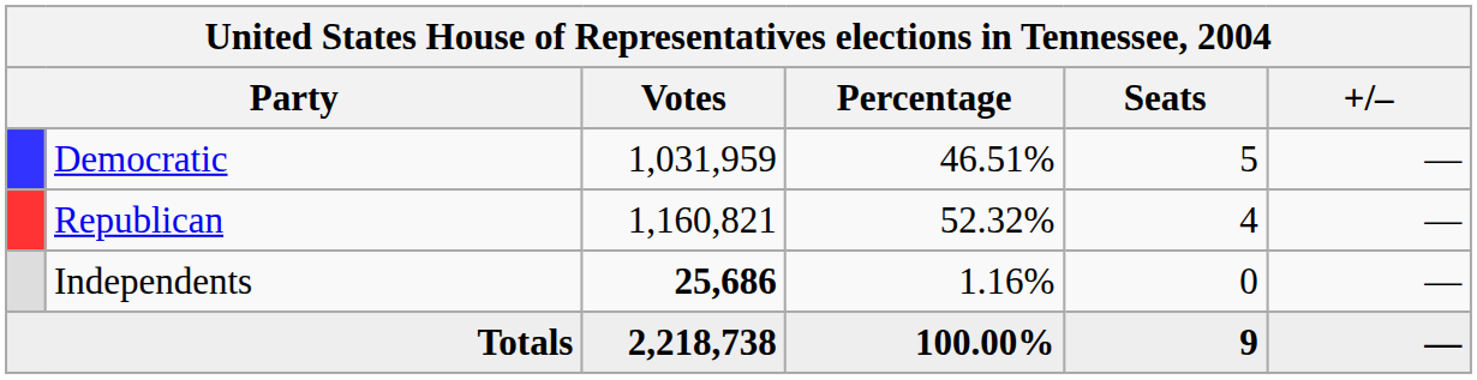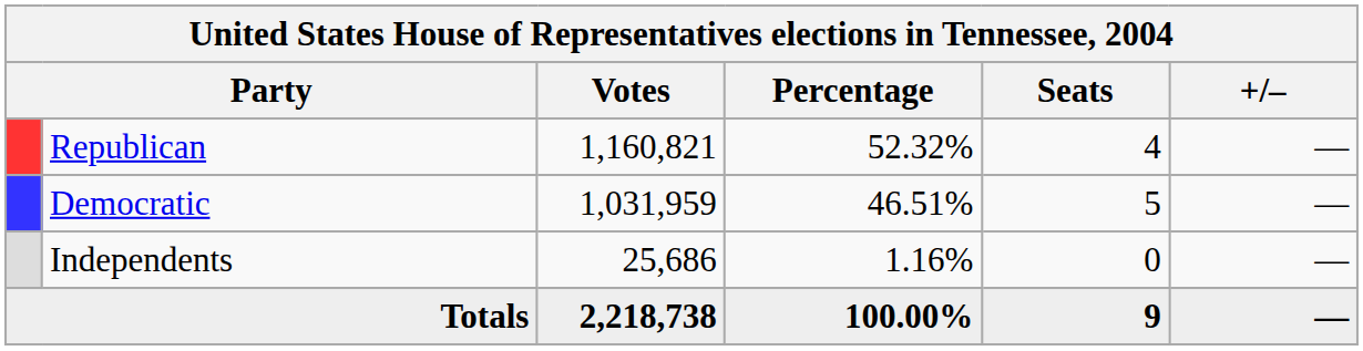rows swapped: Democratic <-> Republican
Independents | Votes: bold -> normal
